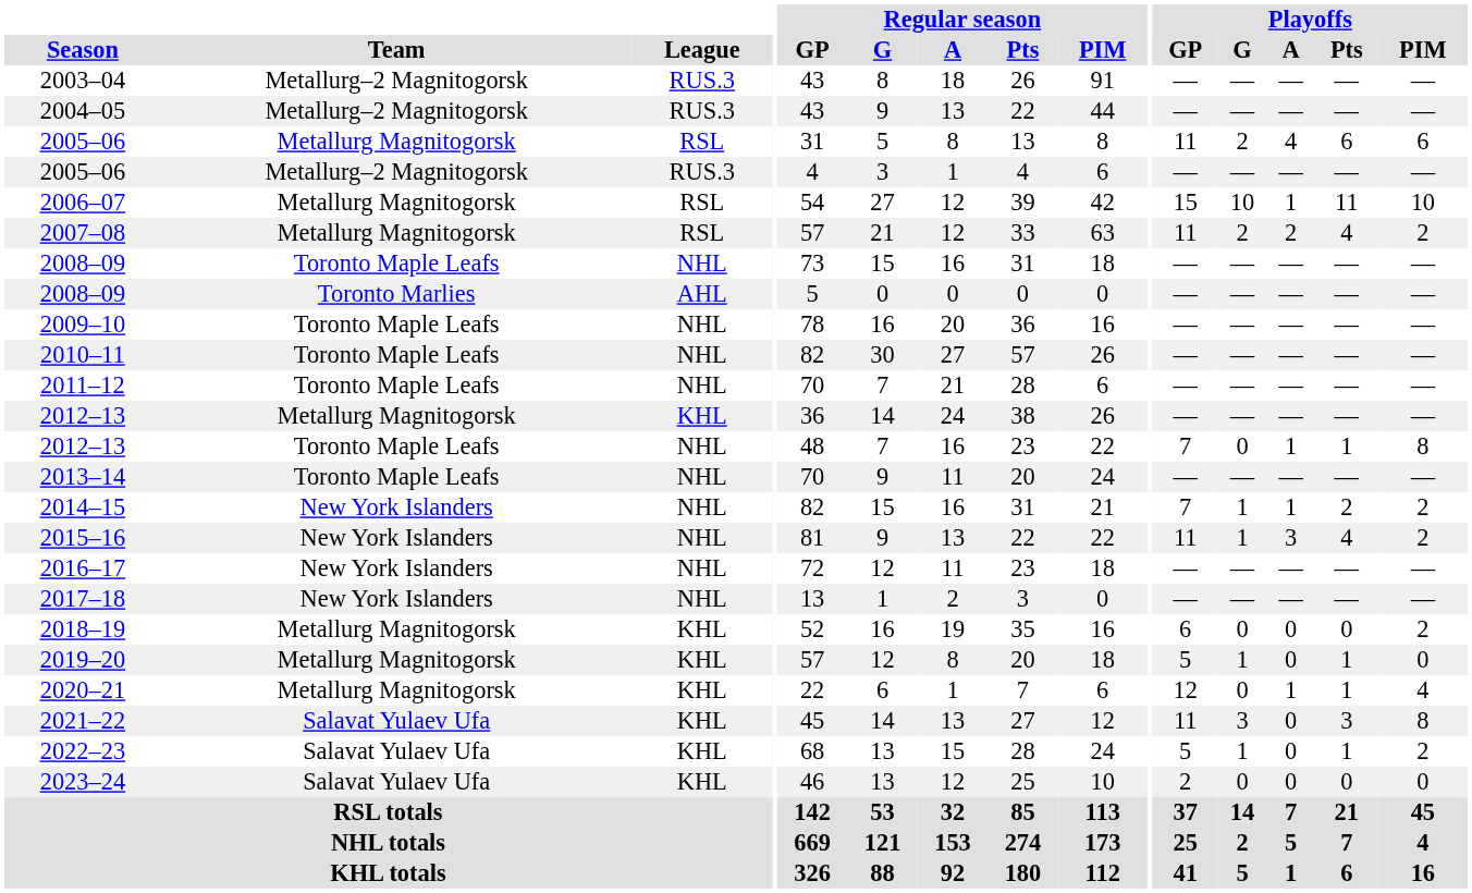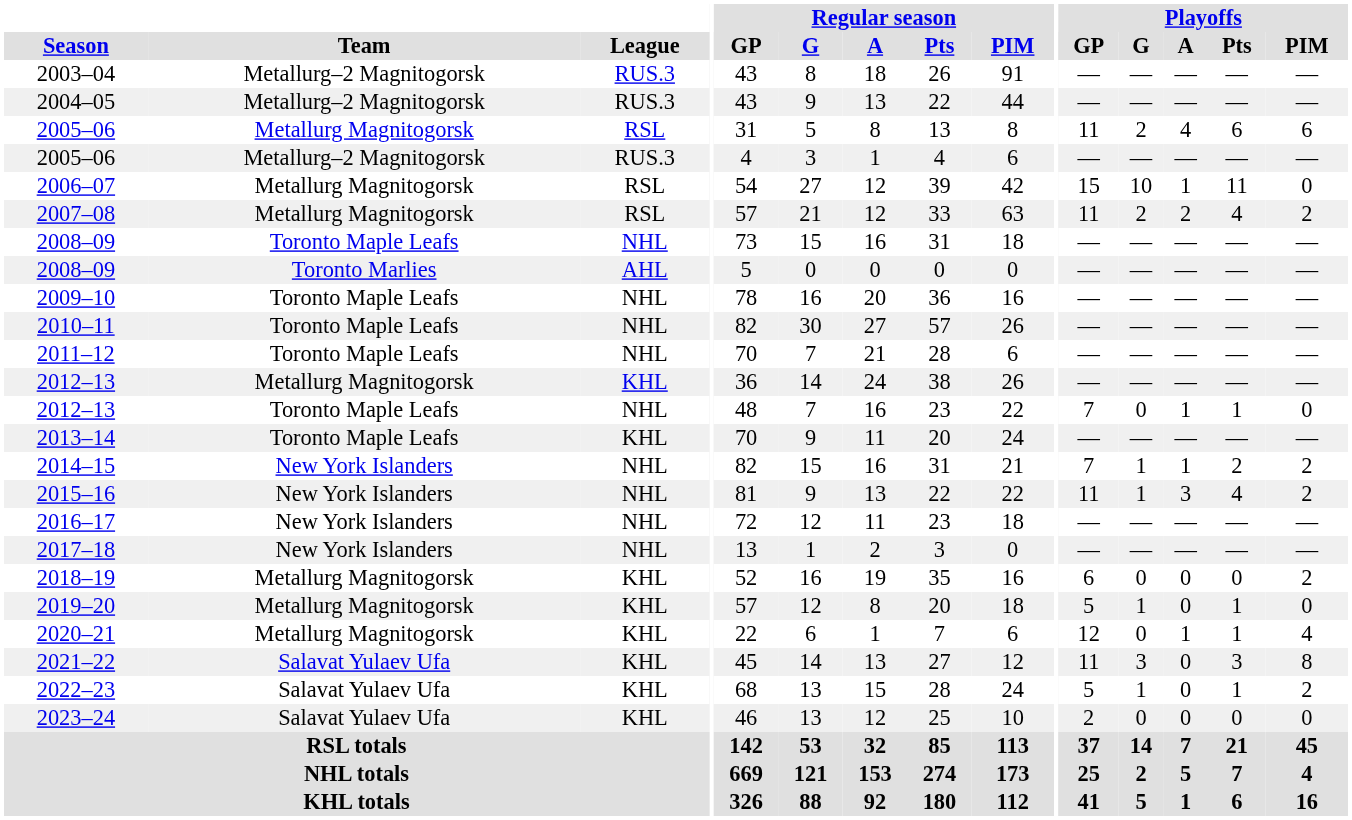2006–07 | Playoffs / PIM: 10 -> 0
2012–13 / Toronto Maple Leafs | Playoffs / PIM: 8 -> 0
2013–14 | League: NHL -> KHL
